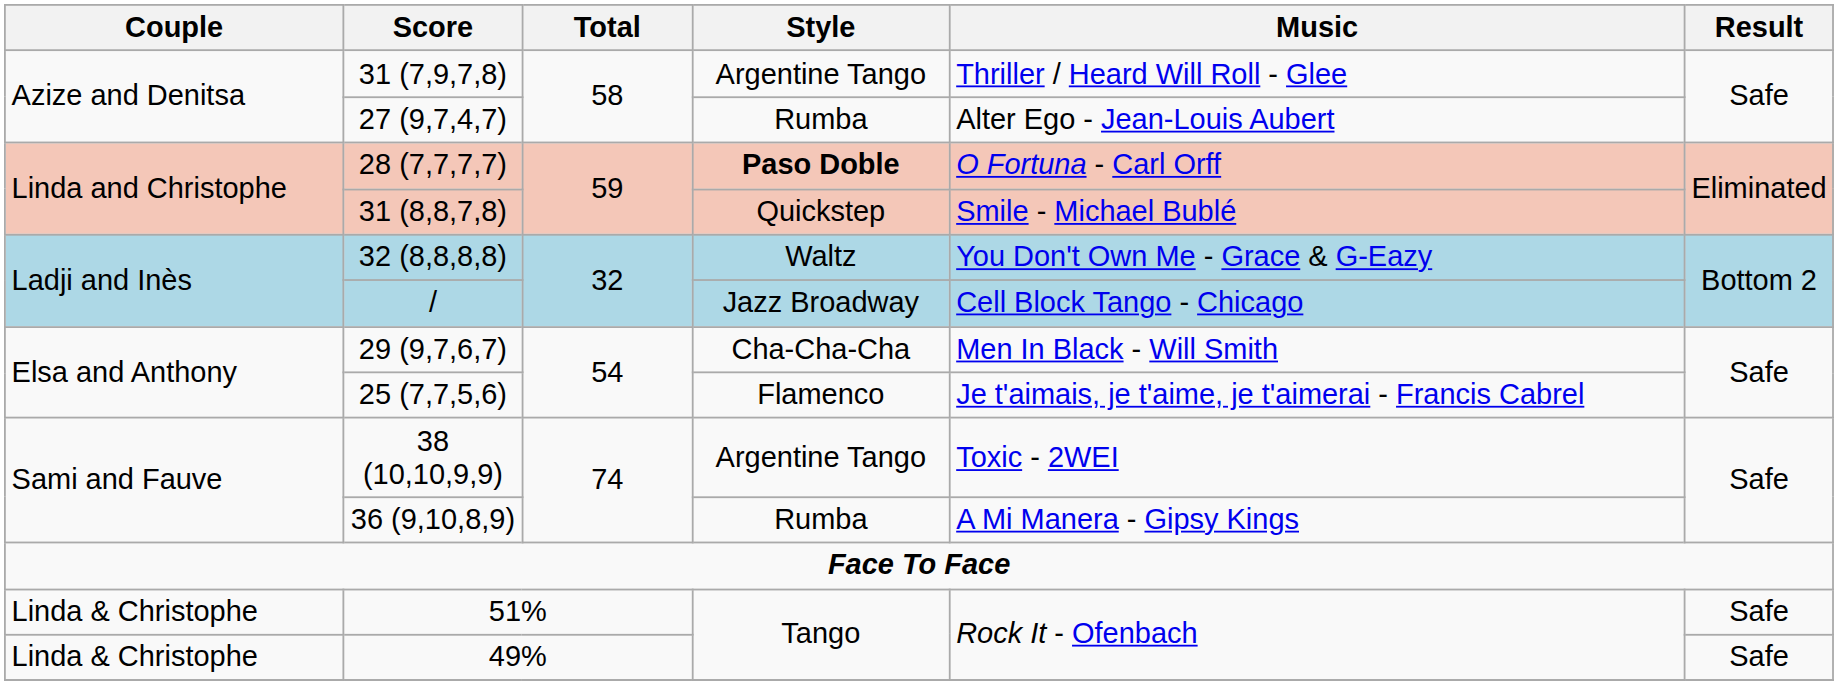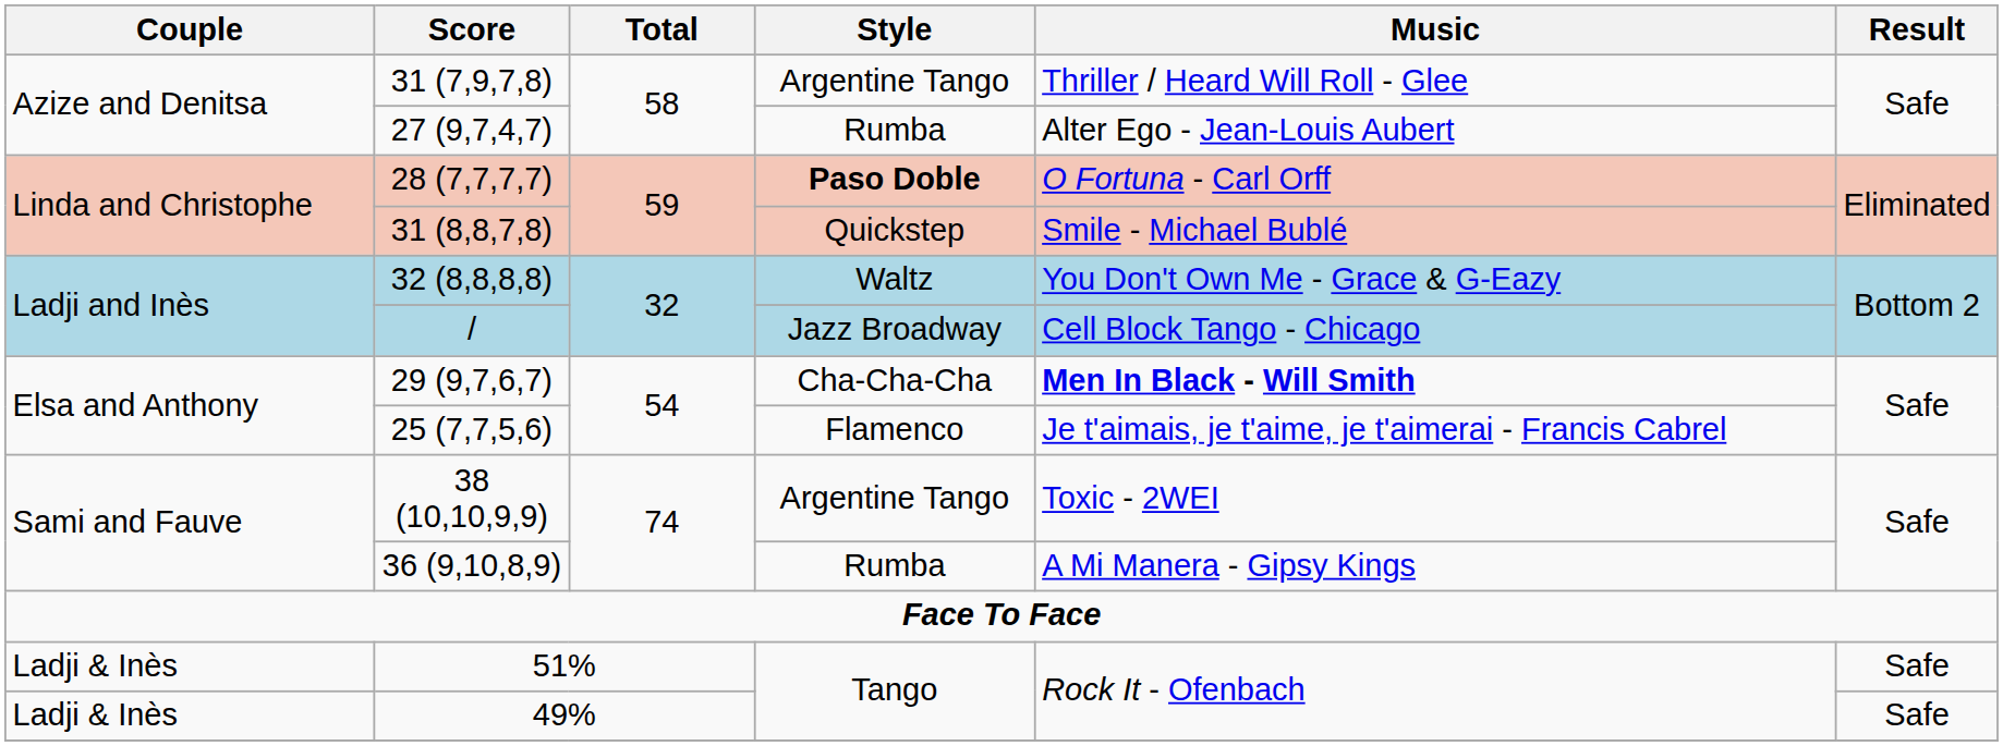29 (9,7,6,7) | Music: normal -> bold
51% | Couple: Linda & Christophe -> Ladji & Inès
49% | Couple: Linda & Christophe -> Ladji & Inès
